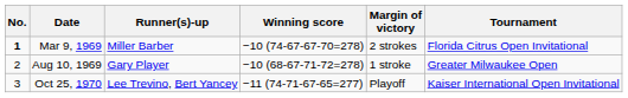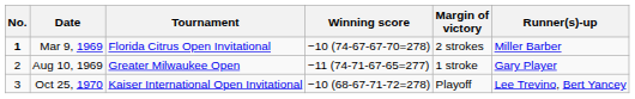columns swapped: Tournament <-> Runner(s)-up
Aug 10, 1969 | Winning score: −10 (68-67-71-72=278) -> −11 (74-71-67-65=277)
Oct 25, 1970 | Winning score: −11 (74-71-67-65=277) -> −10 (68-67-71-72=278)
